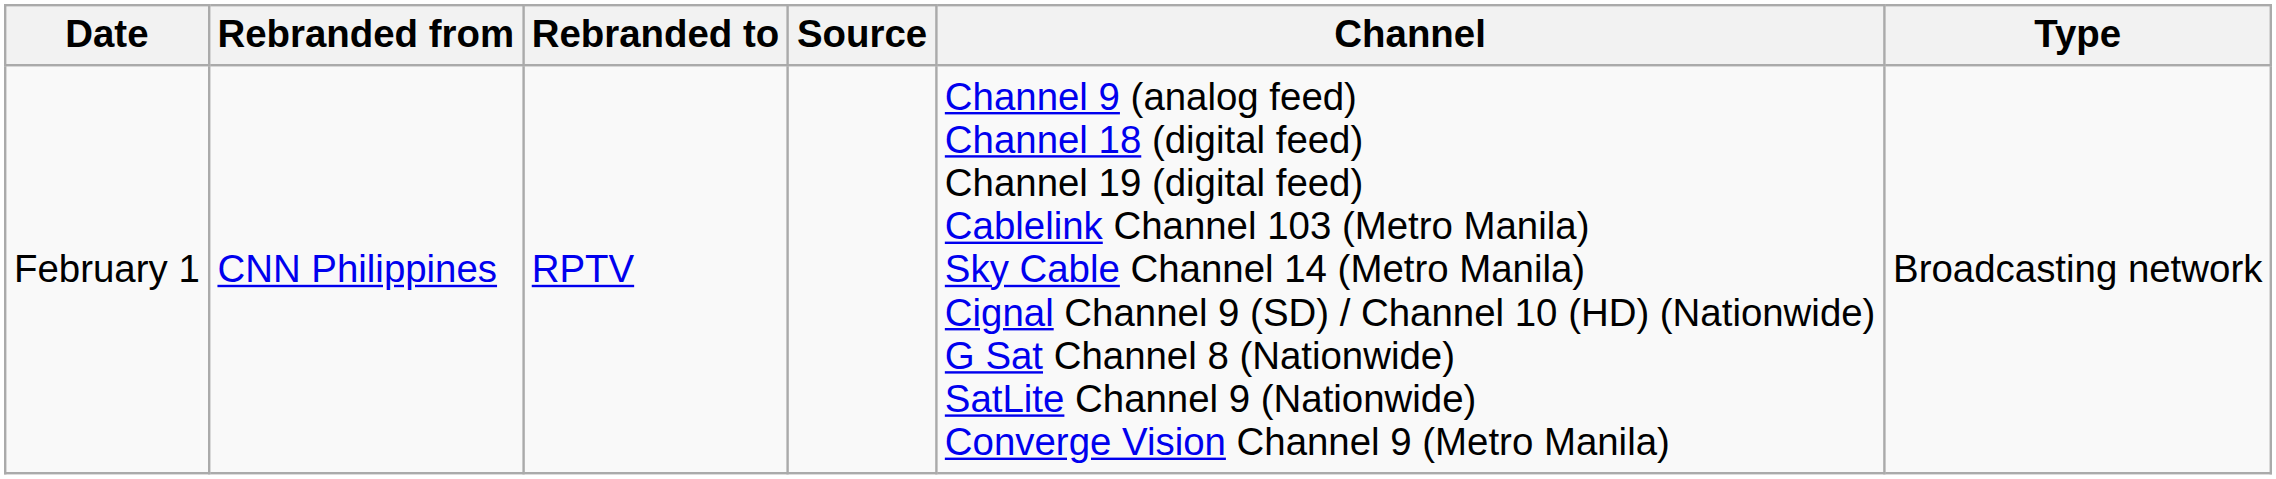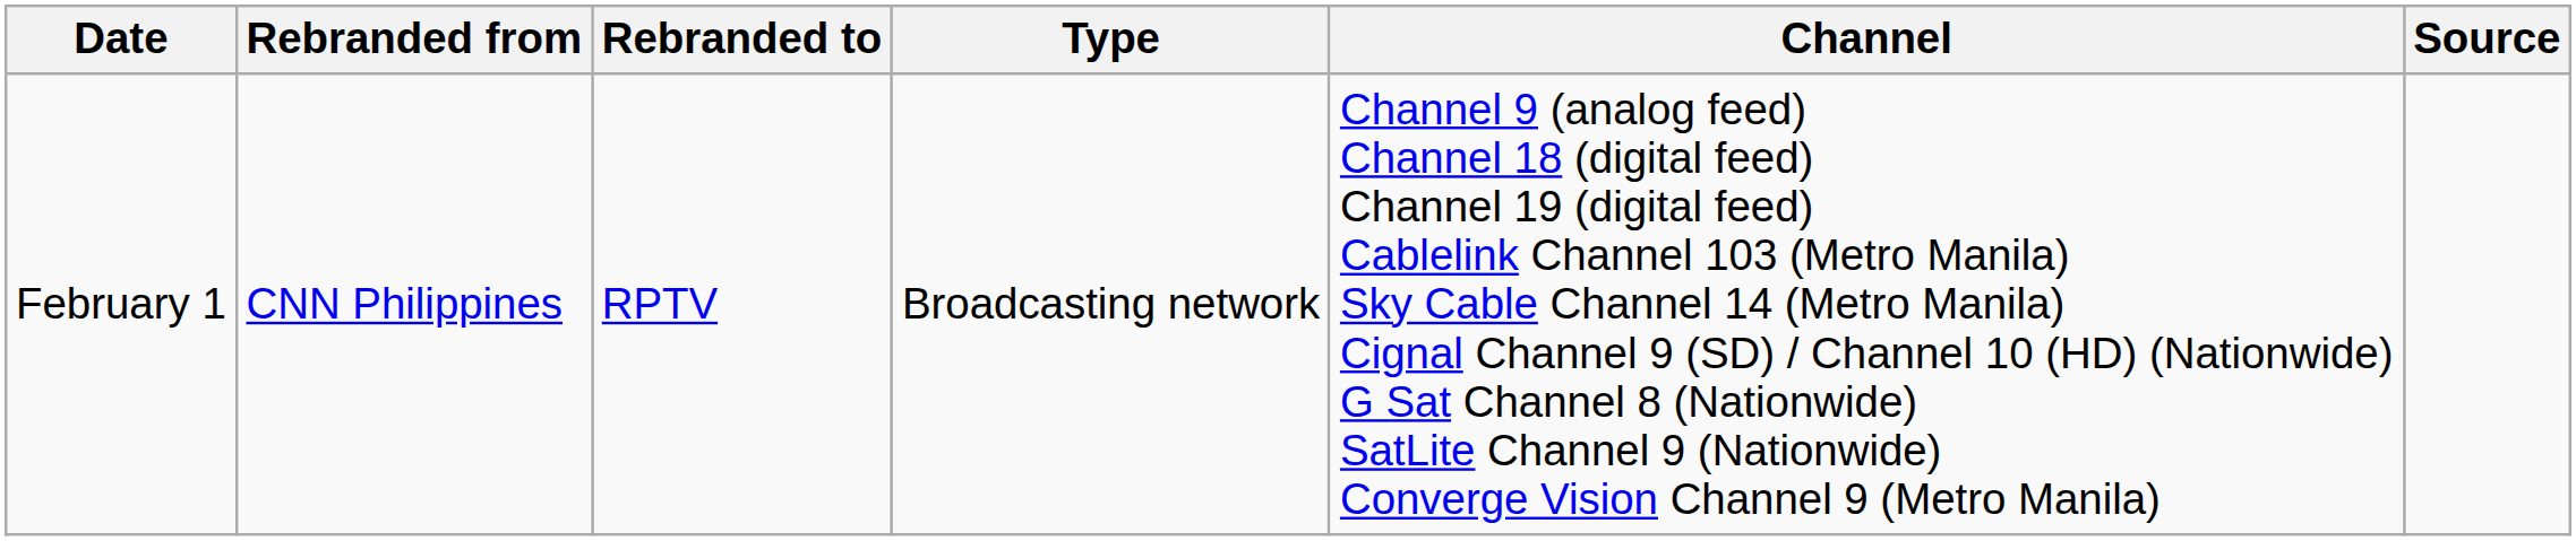columns swapped: Type <-> Source
